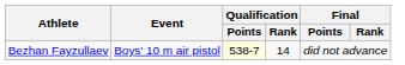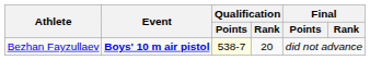Bezhan Fayzullaev | Event: normal -> bold
Bezhan Fayzullaev | Qualification / Rank: 14 -> 20
